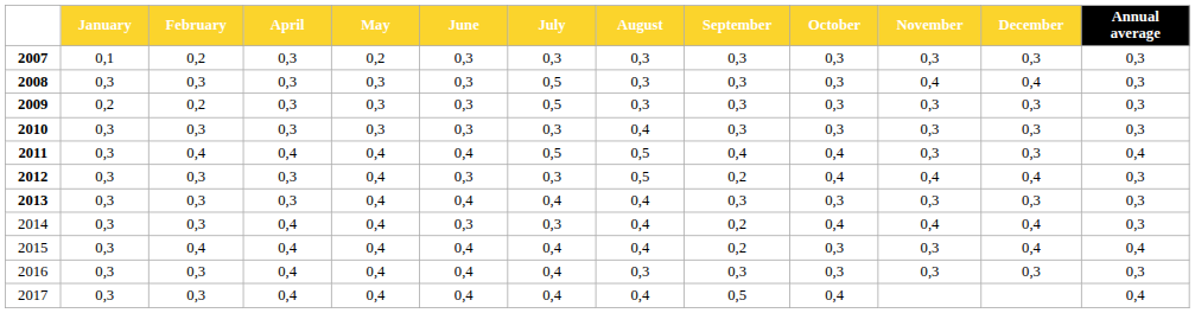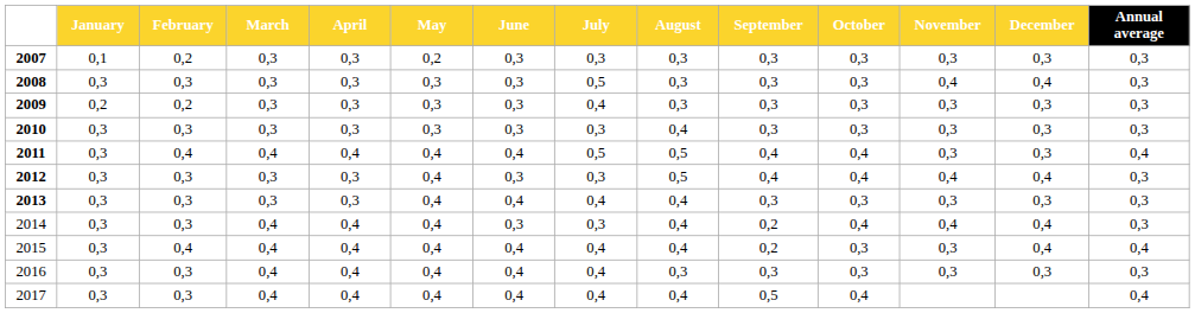+ column: March | 0,3 | 0,3 | 0,3 | 0,3 | 0,4 | 0,3 | 0,3 | 0,4 | 0,4 | 0,4 | 0,4
2009 | July: 0,5 -> 0,4
2012 | September: 0,2 -> 0,4
